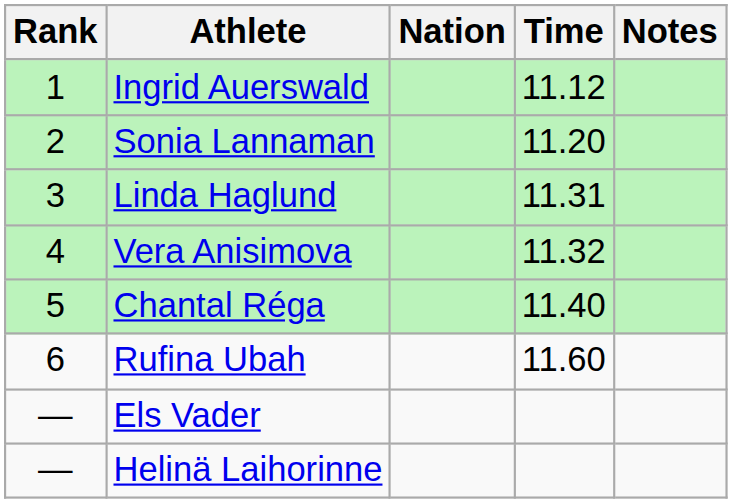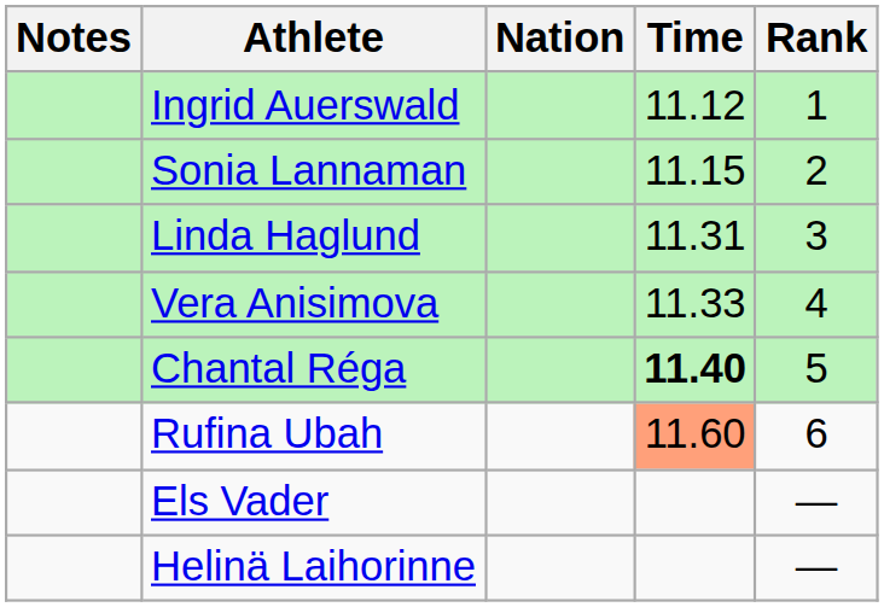columns swapped: Rank <-> Notes
Sonia Lannaman | Time: 11.20 -> 11.15
Vera Anisimova | Time: 11.32 -> 11.33
Chantal Réga | Time: normal -> bold
Rufina Ubah | Time: no background -> lightsalmon background
